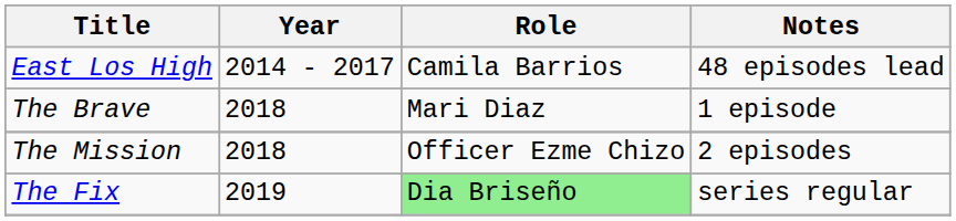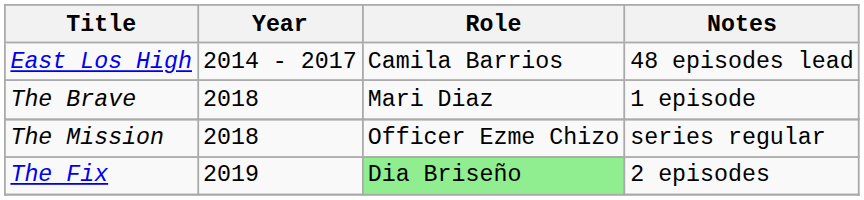The Mission | Notes: 2 episodes -> series regular
The Fix | Notes: series regular -> 2 episodes
